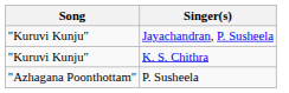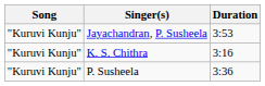+ column: Duration | 3:53 | 3:16 | 3:36
P. Susheela | Song: "Azhagana Poonthottam" -> "Kuruvi Kunju"
